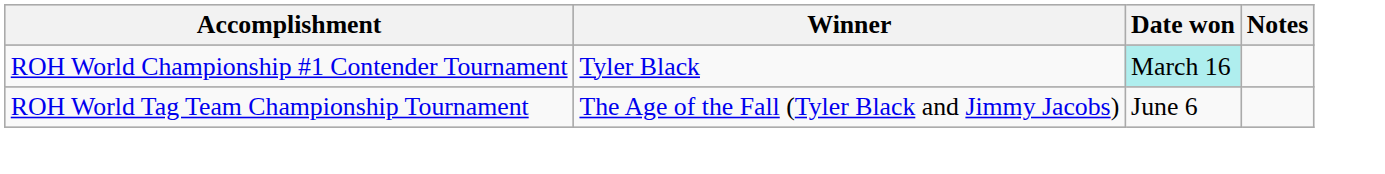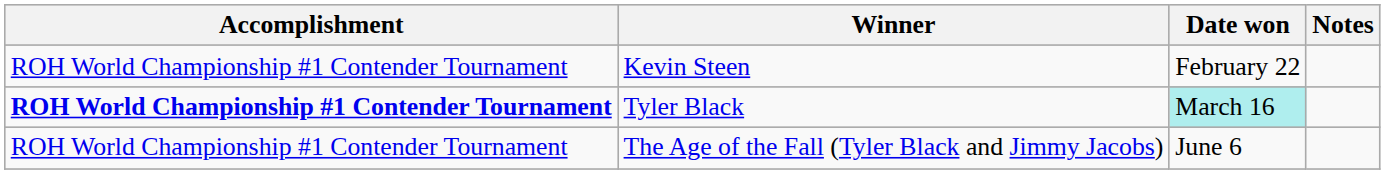+ row: ROH World Championship #1 Contender Tournament | Kevin Steen | February 22
Tyler Black | Accomplishment: normal -> bold
The Age of the Fall (Tyler Black and Jimmy Jacobs) | Accomplishment: ROH World Tag Team Championship Tournament -> ROH World Championship #1 Contender Tournament
